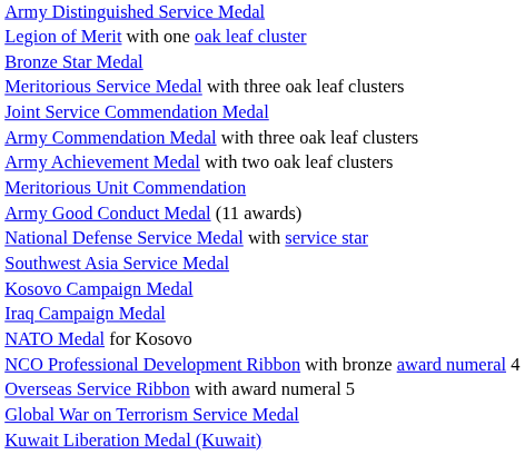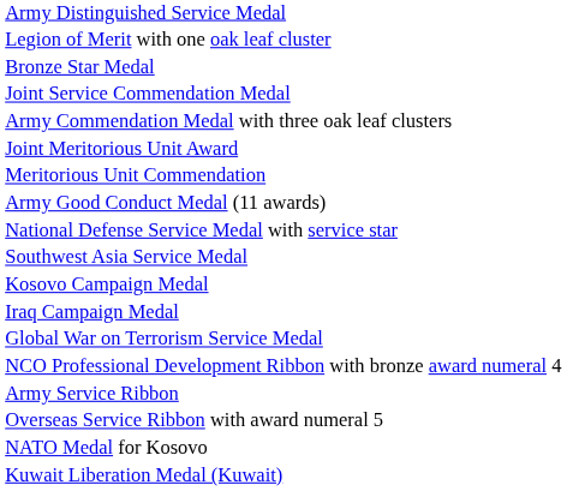- row: Meritorious Service Medal with three oak leaf clusters
- row: Army Achievement Medal with two oak leaf clusters
+ row: Joint Meritorious Unit Award
rows swapped: Global War on Terrorism Service Medal <-> NATO Medal for Kosovo
+ row: Army Service Ribbon
